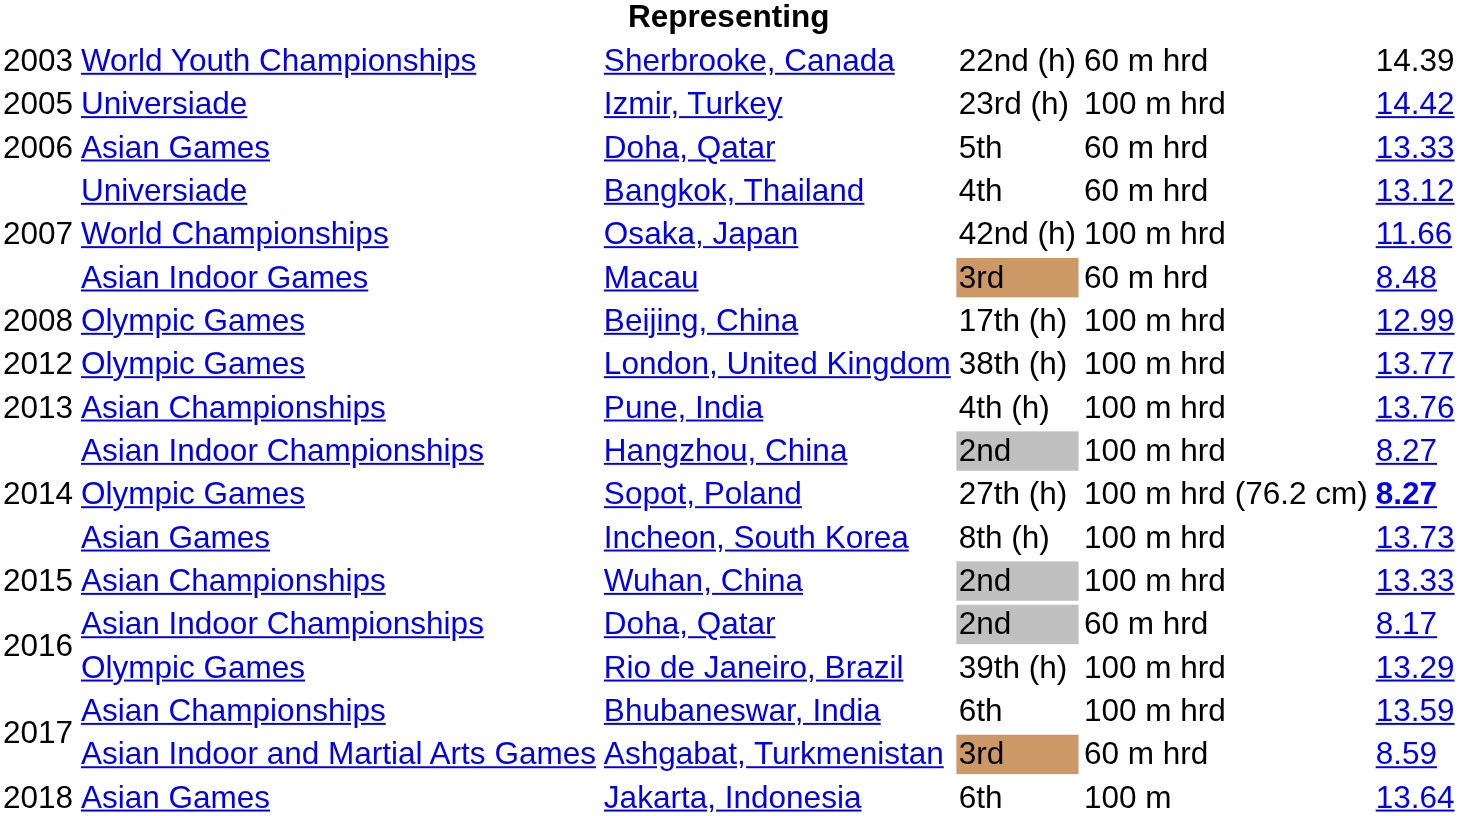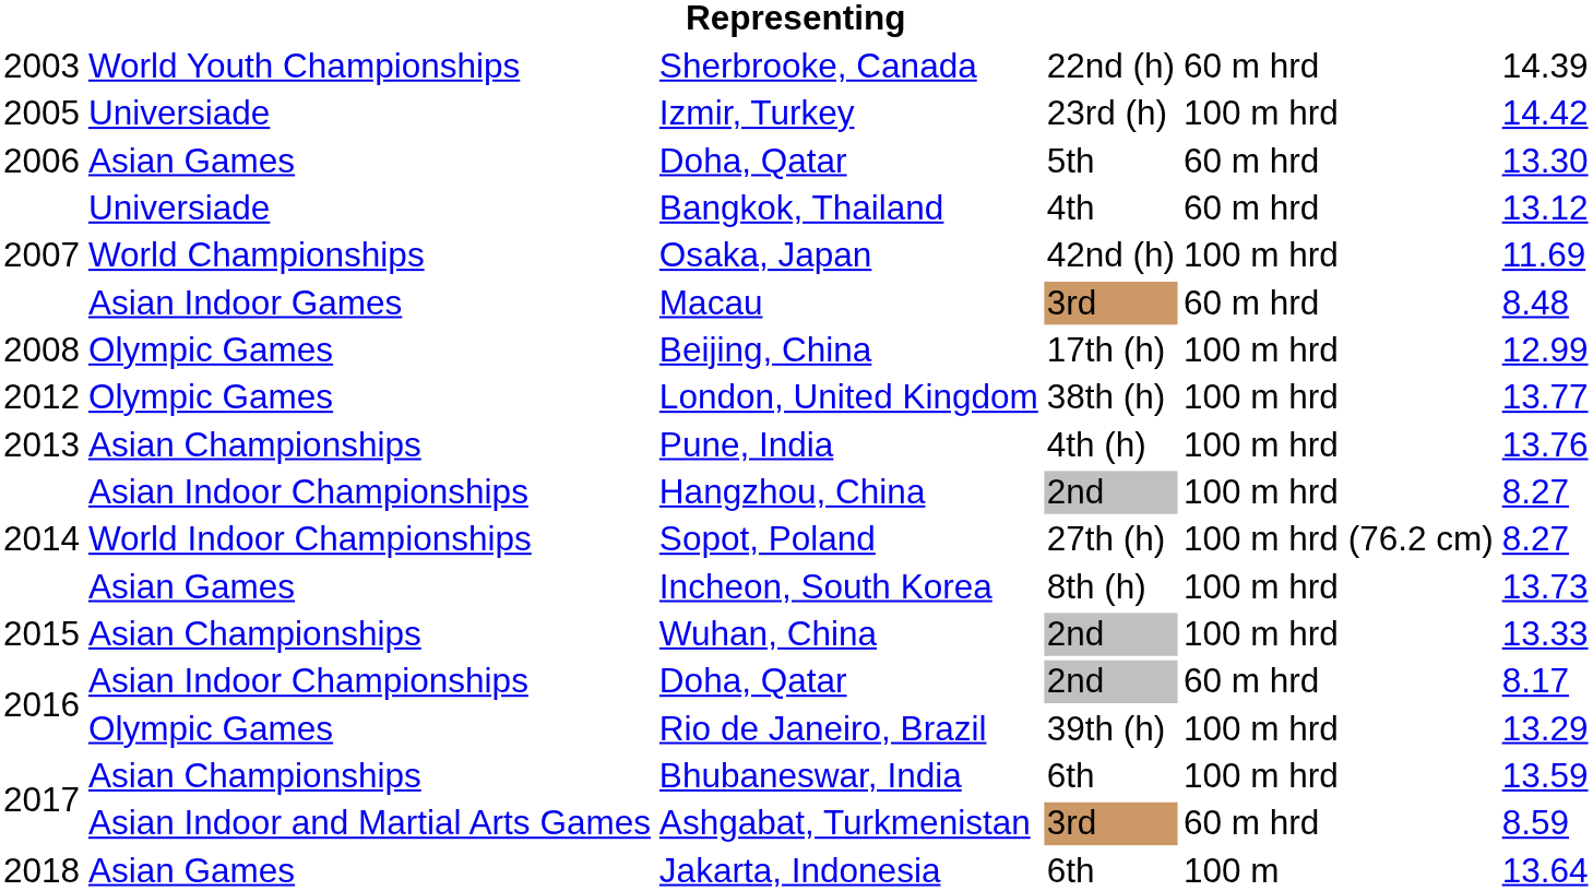Doha, Qatar / 5th | column 6: 13.33 -> 13.30
Osaka, Japan | column 6: 11.66 -> 11.69
Sopot, Poland | column 2: Olympic Games -> World Indoor Championships
Sopot, Poland | column 6: bold -> normal
